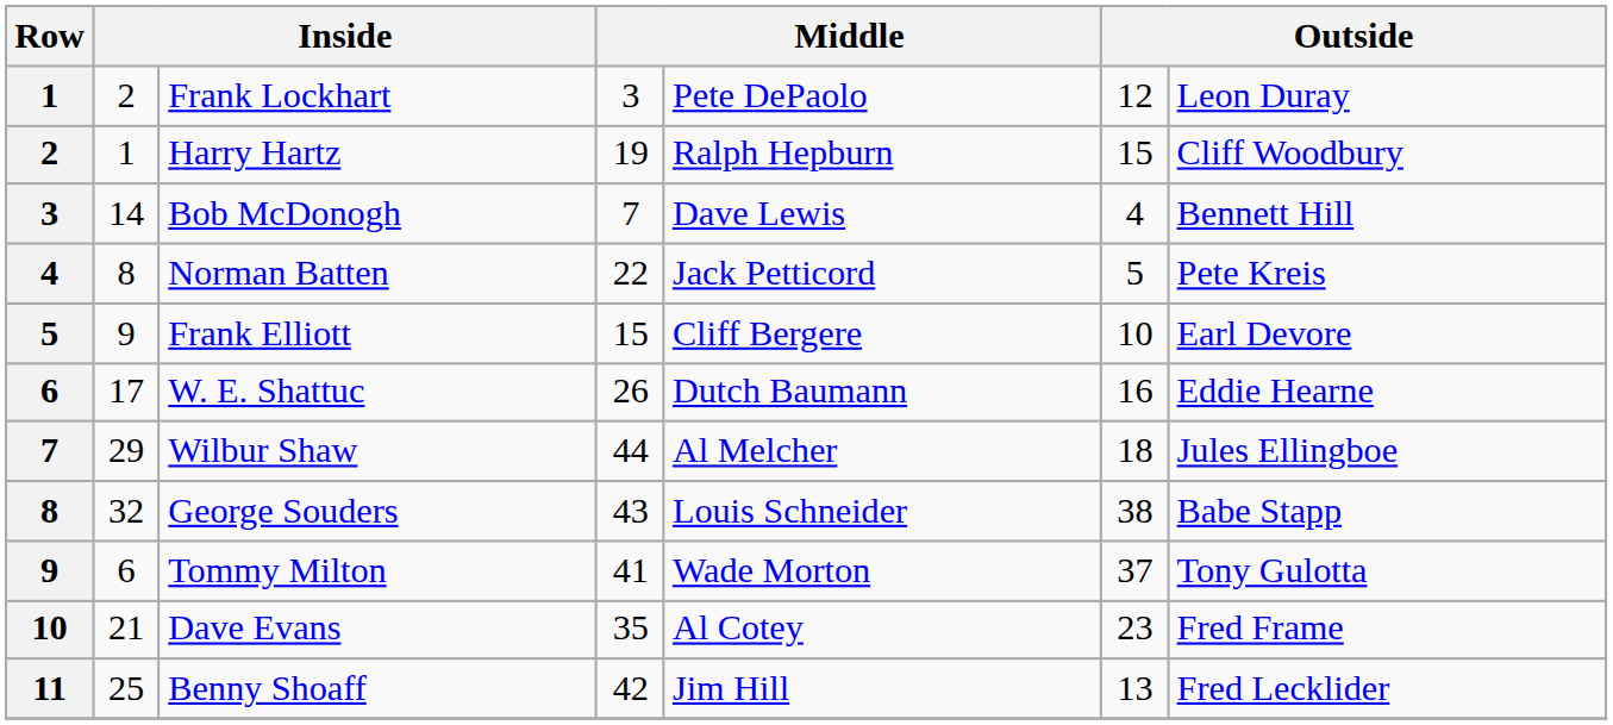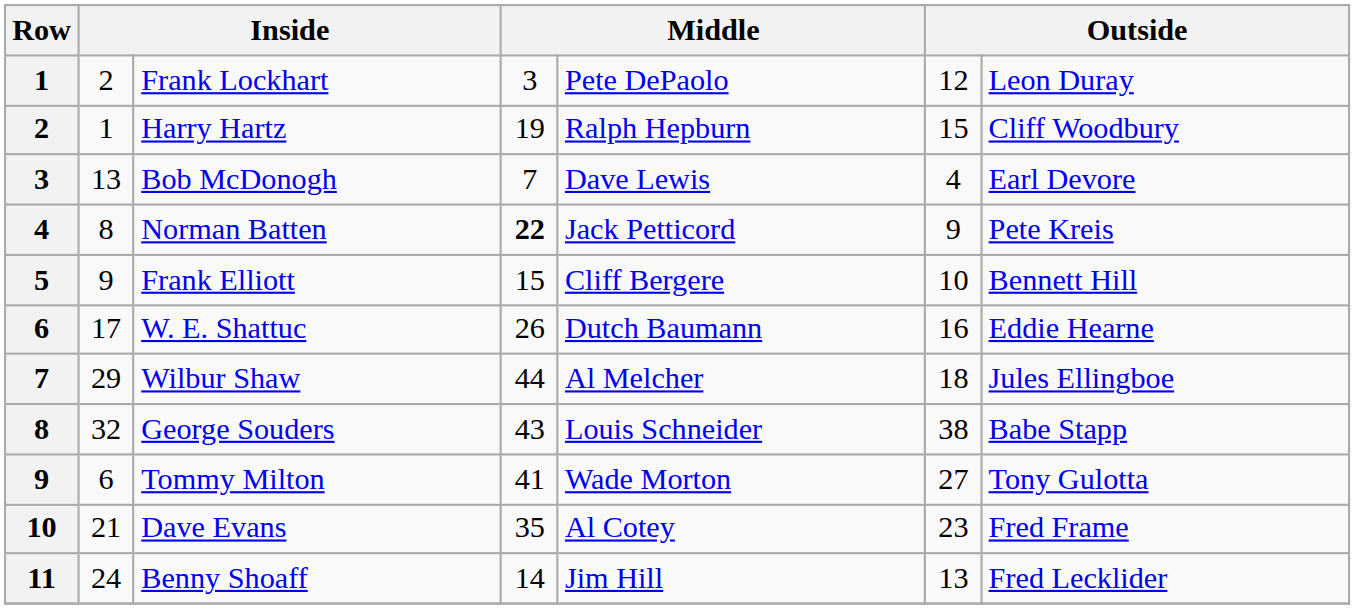Bob McDonogh | column 2: 14 -> 13
Bob McDonogh | column 7: Bennett Hill -> Earl Devore
Norman Batten | column 4: normal -> bold
Norman Batten | column 6: 5 -> 9
Frank Elliott | column 7: Earl Devore -> Bennett Hill
Tommy Milton | column 6: 37 -> 27
Benny Shoaff | column 2: 25 -> 24
Benny Shoaff | column 4: 42 -> 14
